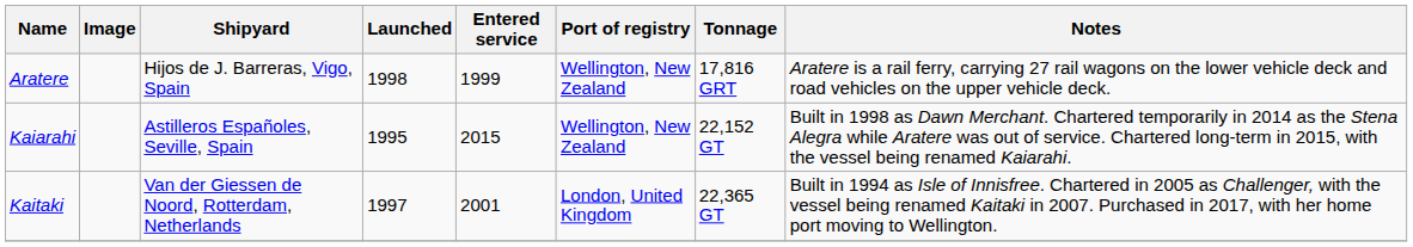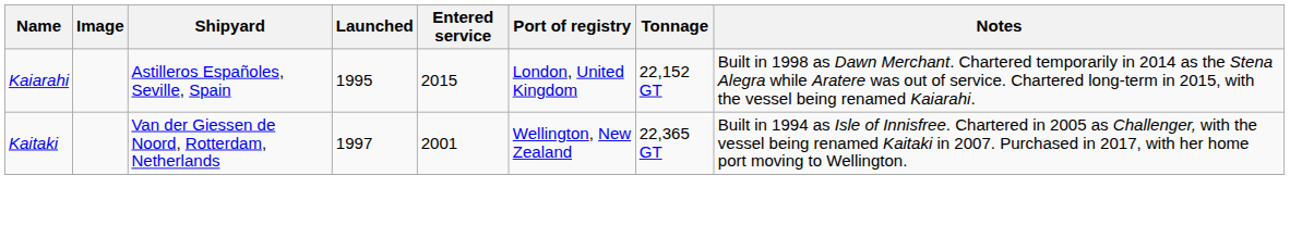- row: Aratere | Hijos de J. Barreras, Vigo, Spain | 1998 | 1999 | Wellington, New Zealand | 17,816 GRT | Aratere is a rail ferry, carrying 27 rail wagons on the lower vehicle deck and road vehicles on the upper vehicle deck.
Kaiarahi | Port of registry: Wellington, New Zealand -> London, United Kingdom
Kaitaki | Port of registry: London, United Kingdom -> Wellington, New Zealand
